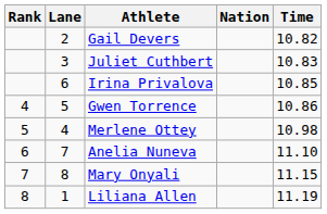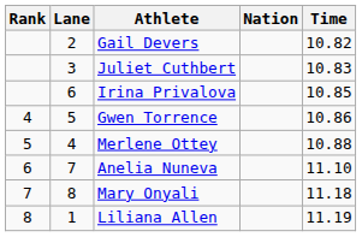Merlene Ottey | Time: 10.98 -> 10.88
Mary Onyali | Time: 11.15 -> 11.18
